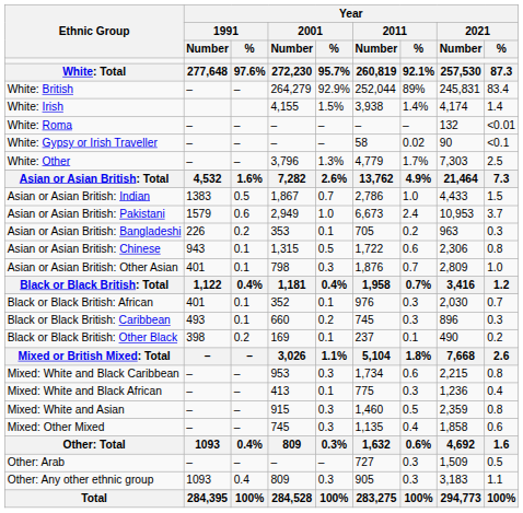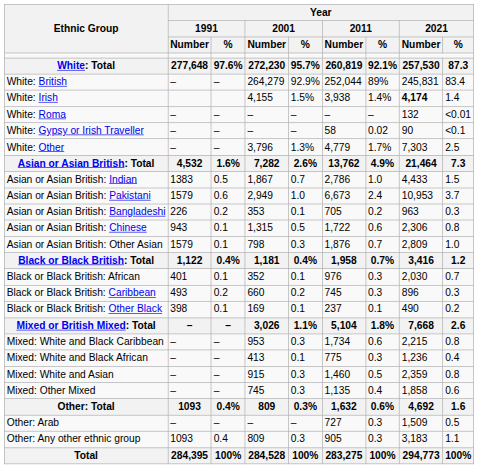White: Irish | Year / 2021 / Number: normal -> bold
Asian or Asian British: Other Asian | Year / 1991 / Number: 401 -> 1579
Black or Black British: Caribbean | Year / 1991 / %: 0.1 -> 0.2
Black or Black British: Other Black | Year / 1991 / %: 0.2 -> 0.1
